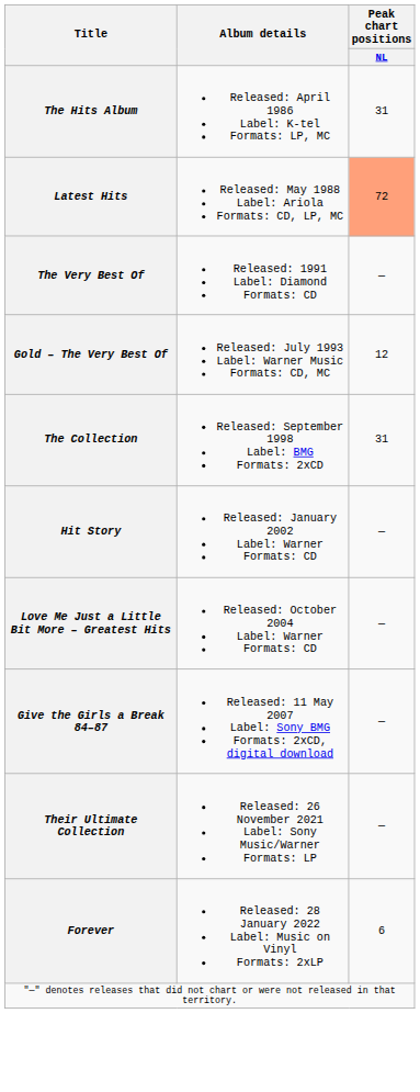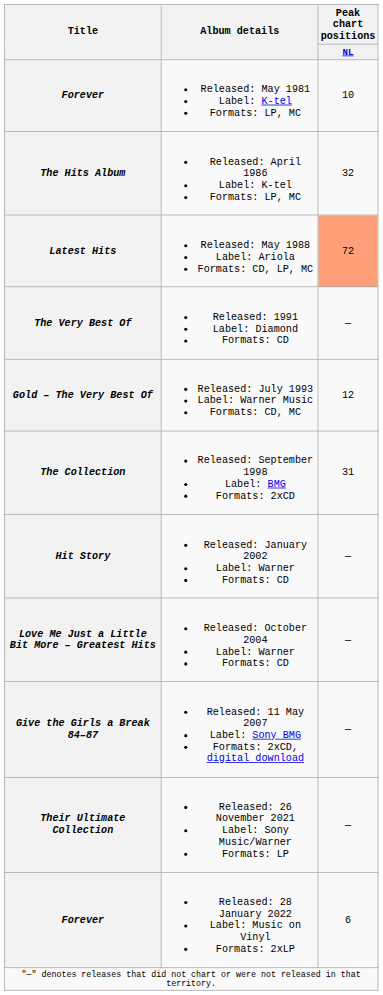+ row: Forever | Released: May 1981 Label: K-tel Formats: LP, MC | 10
The Hits Album | Peak chart positions / NL: 31 -> 32
